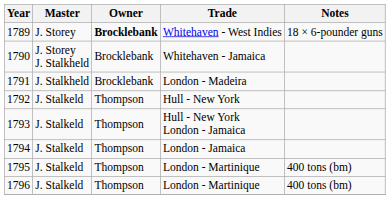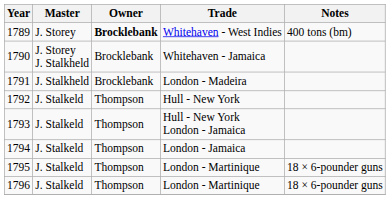1789 | Notes: 18 × 6-pounder guns -> 400 tons (bm)
1795 | Notes: 400 tons (bm) -> 18 × 6-pounder guns
1796 | Notes: 400 tons (bm) -> 18 × 6-pounder guns
